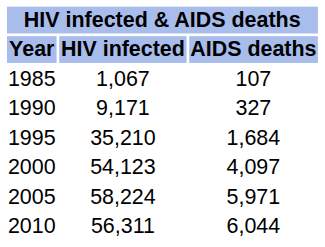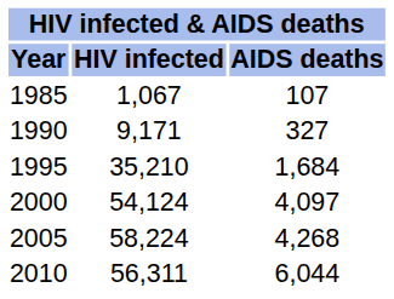2000 | HIV infected: 54,123 -> 54,124
2005 | AIDS deaths: 5,971 -> 4,268
